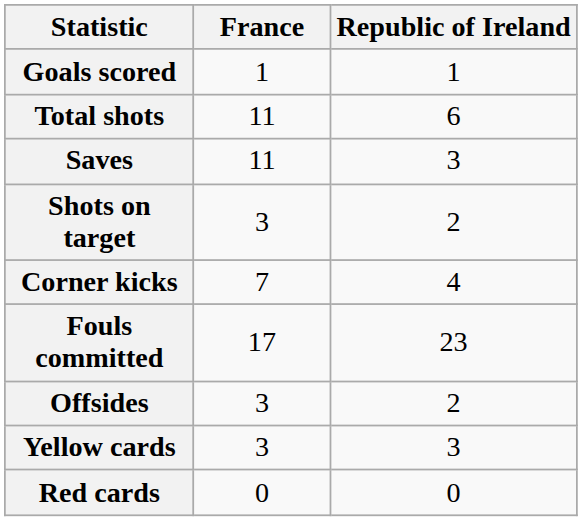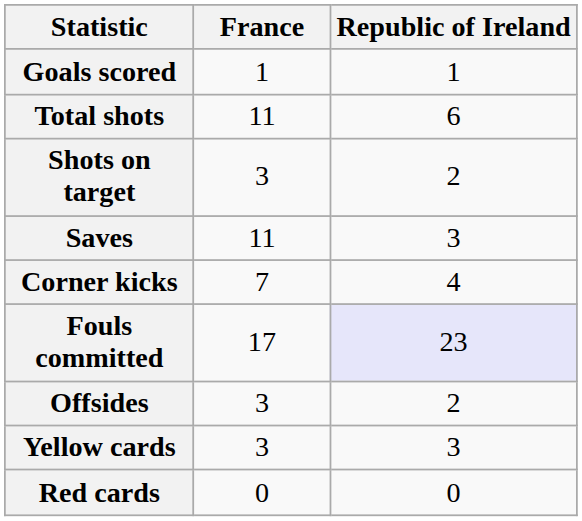rows swapped: Shots on target <-> Saves
Fouls committed | Republic of Ireland: no background -> lavender background
